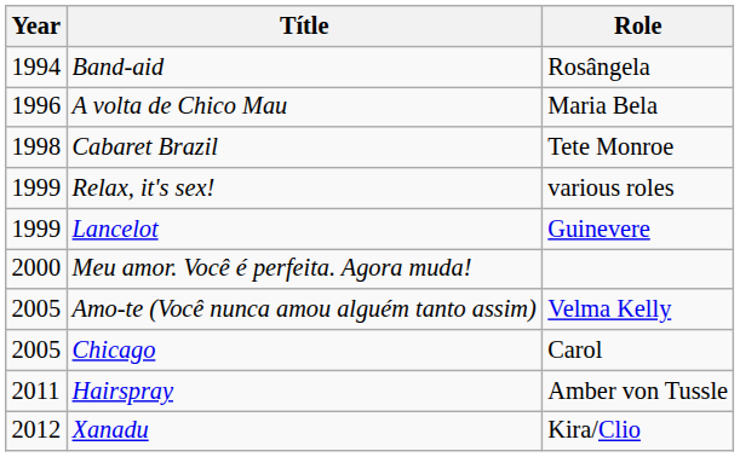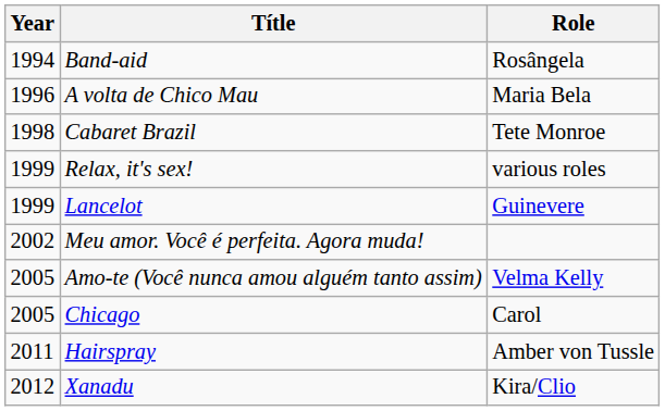Meu amor. Você é perfeita. Agora muda! | Year: 2000 -> 2002
